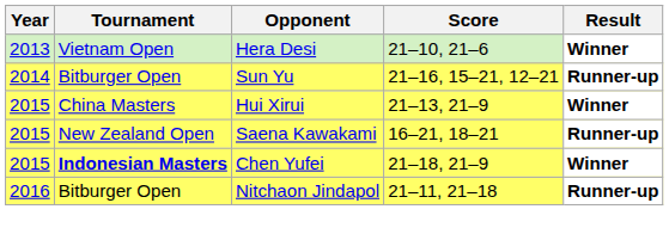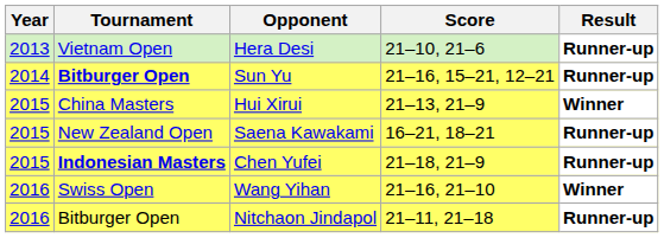Hera Desi | Result: Winner -> Runner-up
Sun Yu | Tournament: normal -> bold
Chen Yufei | Result: Winner -> Runner-up
+ row: 2016 | Swiss Open | Wang Yihan | 21–16, 21–10 | Winner
